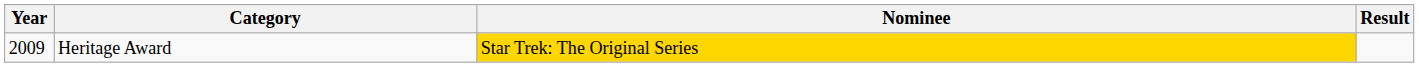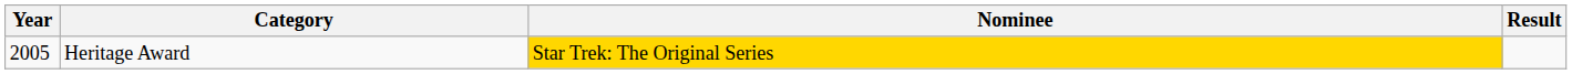Heritage Award | Year: 2009 -> 2005
